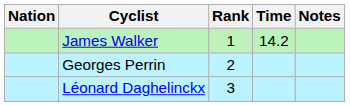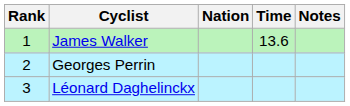columns swapped: Rank <-> Nation
James Walker | Time: 14.2 -> 13.6
